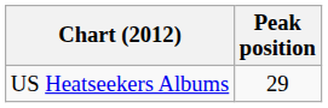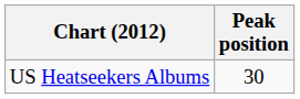US Heatseekers Albums | Peak position: 29 -> 30
